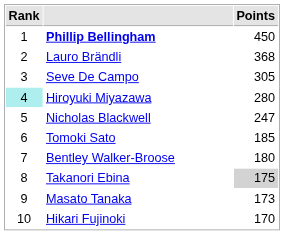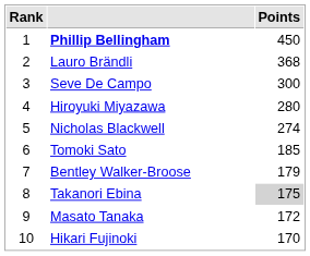Seve De Campo | Points: 305 -> 300
Hiroyuki Miyazawa | Rank: paleturquoise background -> no background
Nicholas Blackwell | Points: 247 -> 274
Bentley Walker-Broose | Points: 180 -> 179
Masato Tanaka | Points: 173 -> 172
